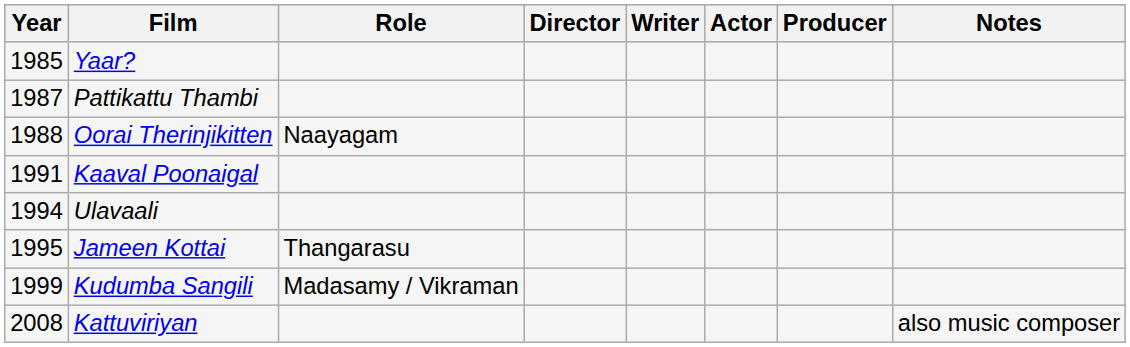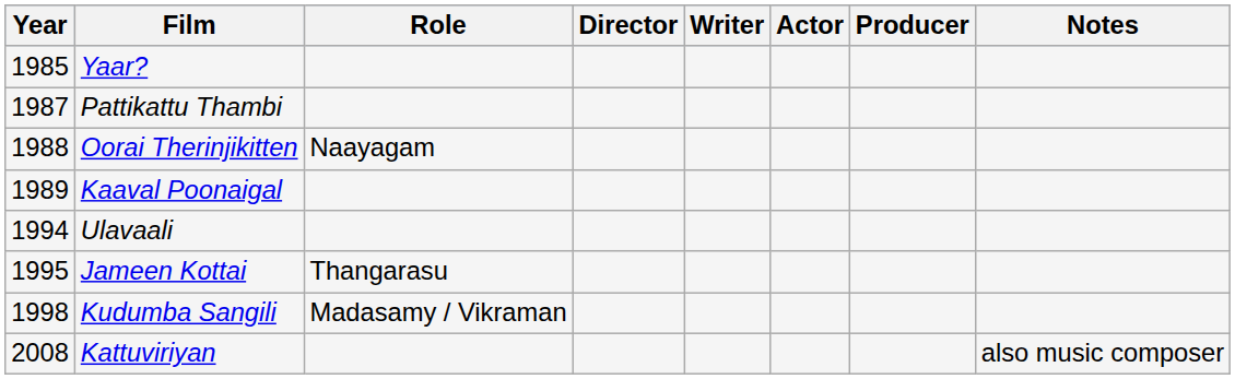Kaaval Poonaigal | Year: 1991 -> 1989
Kudumba Sangili | Year: 1999 -> 1998
